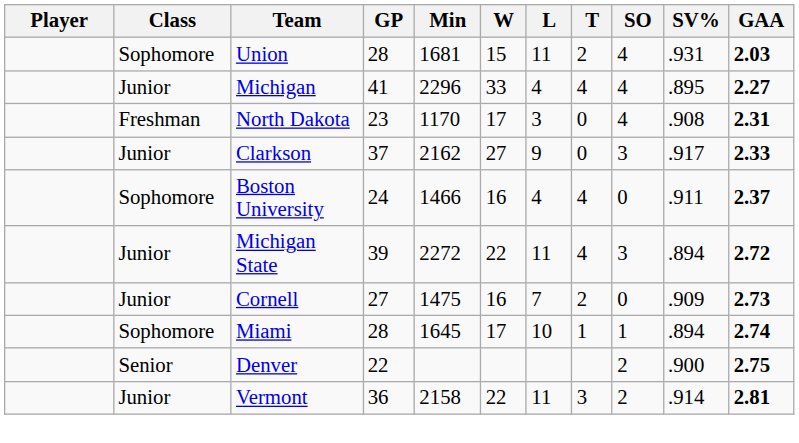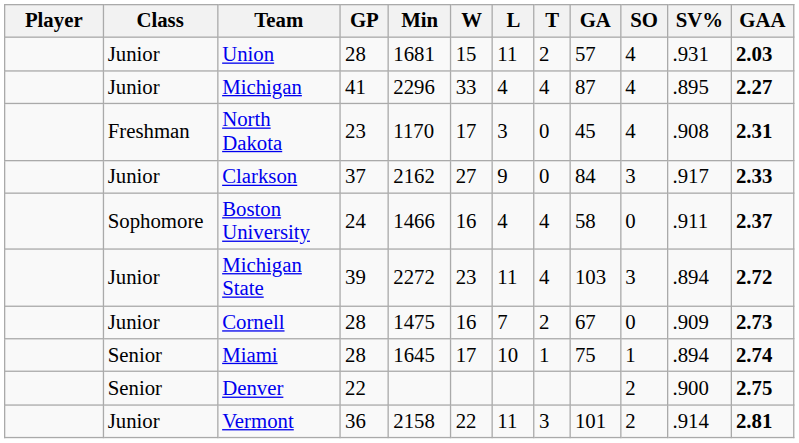+ column: GA | 57 | 87 | 45 | 84 | 58 | 103 | 67 | 75 | 101
Union | Class: Sophomore -> Junior
Michigan State | W: 22 -> 23
Cornell | GP: 27 -> 28
Miami | Class: Sophomore -> Senior
